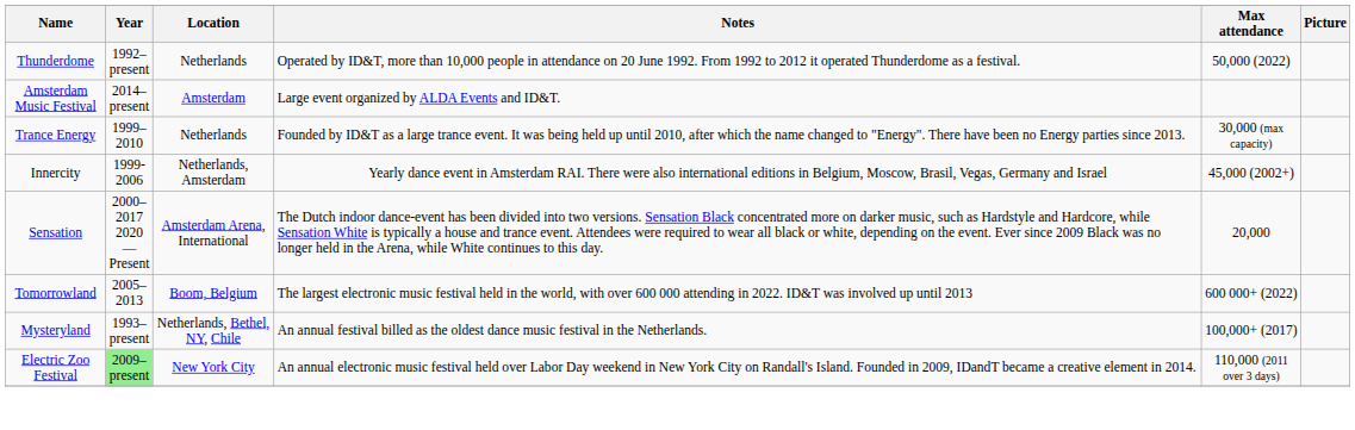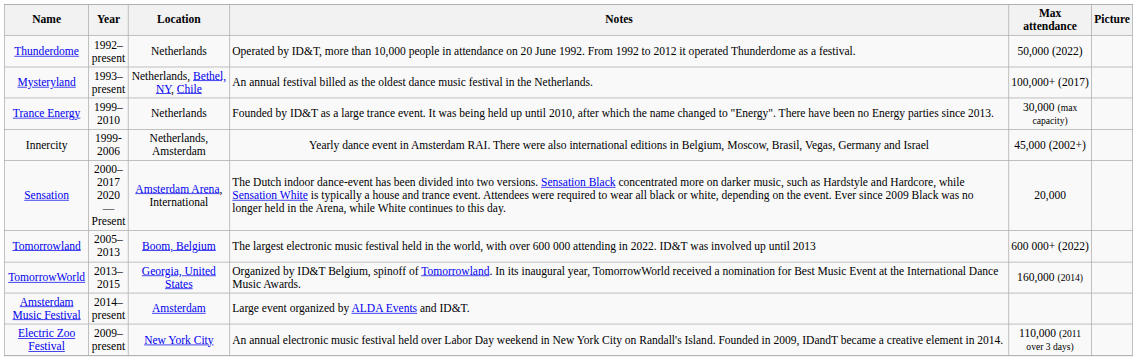rows swapped: Mysteryland <-> Amsterdam Music Festival
+ row: TomorrowWorld | 2013–2015 | Georgia, United States | Organized by ID&T Belgium, spinoff of Tomorrowland. In its inaugural year, TomorrowWorld received a nomination for Best Music Event at the International Dance Music Awards. | 160,000 (2014)
Electric Zoo Festival | Year: lightgreen background -> no background
